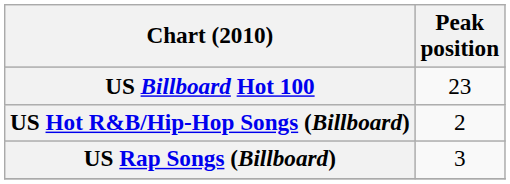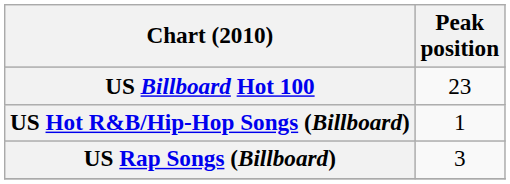US Hot R&B/Hip-Hop Songs (Billboard) | Peak position: 2 -> 1
